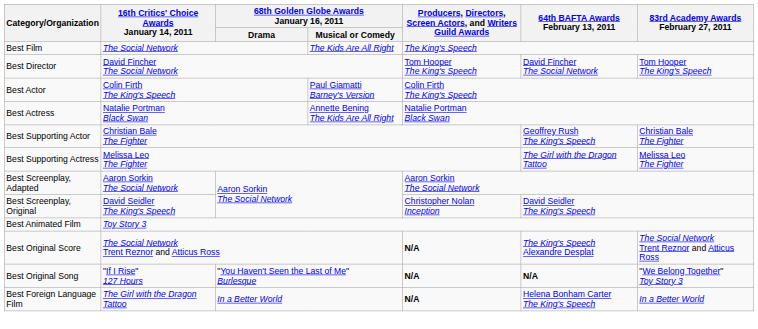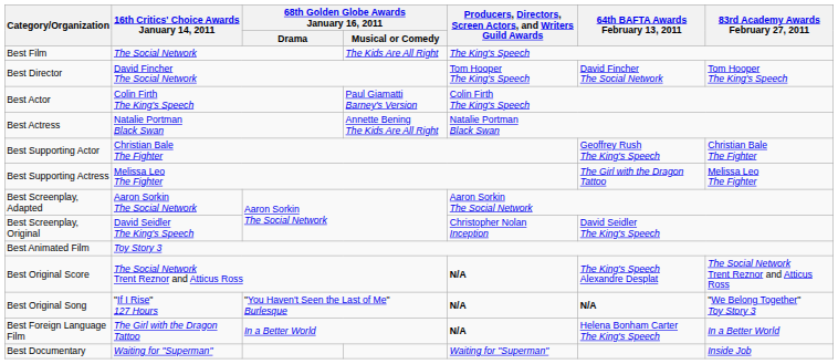+ row: Best Documentary | Waiting for "Superman" | Waiting for "Superman" | Inside Job
